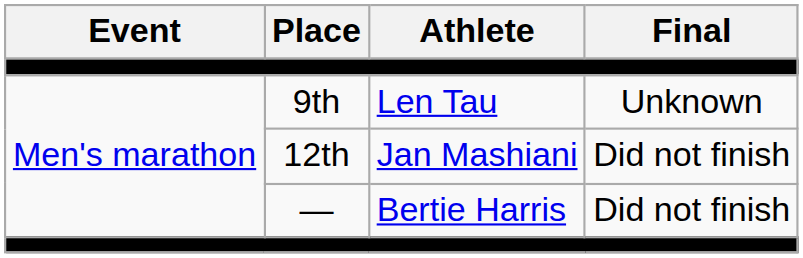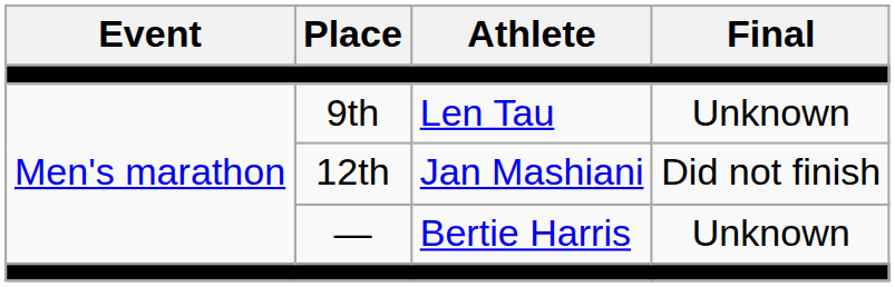— | Final: Did not finish -> Unknown
